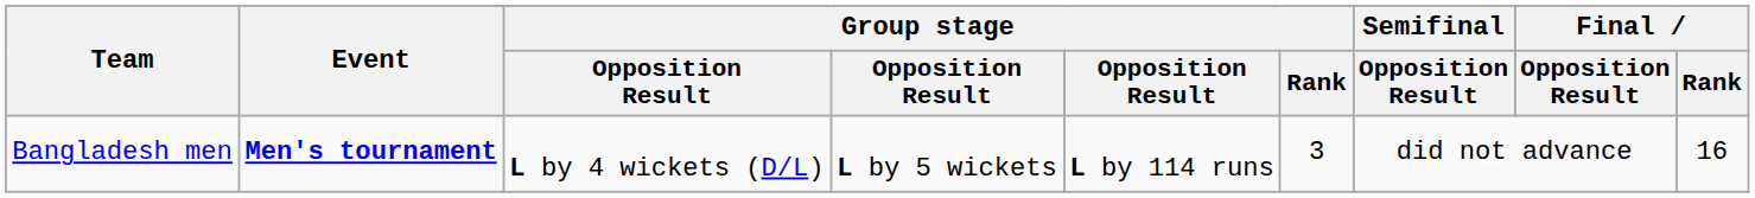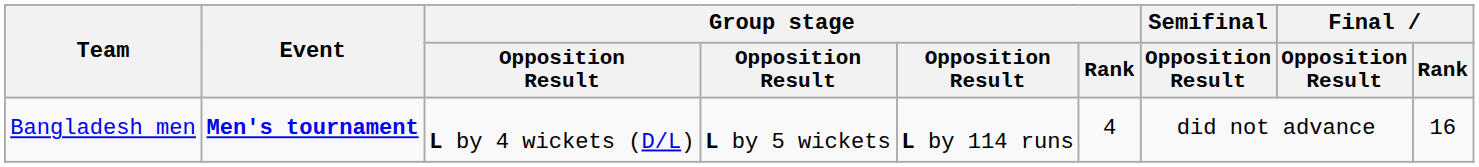Bangladesh men | Group stage / Rank: 3 -> 4
